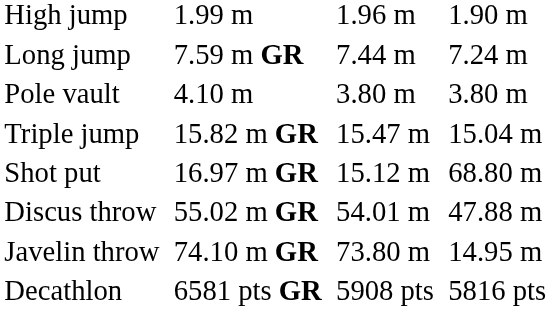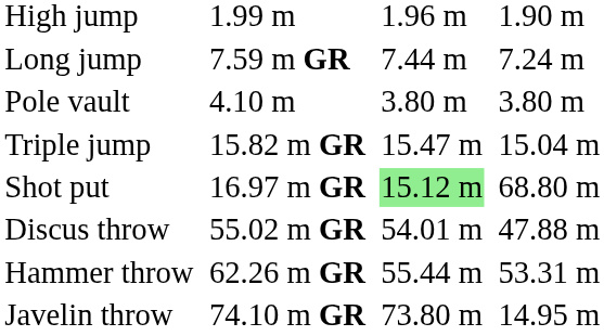Shot put | column 5: no background -> lightgreen background
+ row: Hammer throw | 62.26 m GR | 55.44 m | 53.31 m
- row: Decathlon | 6581 pts GR | 5908 pts | 5816 pts
